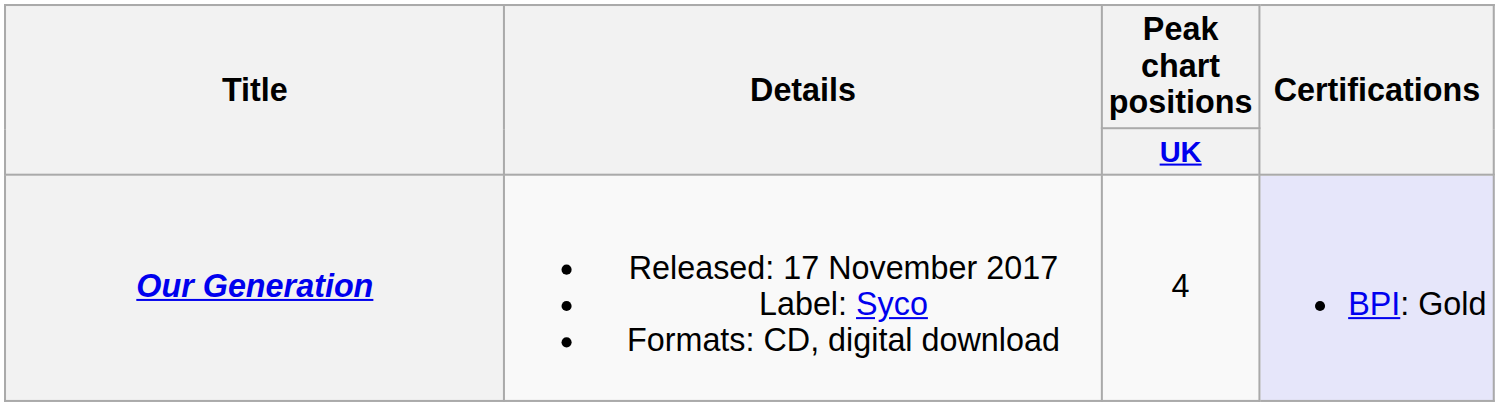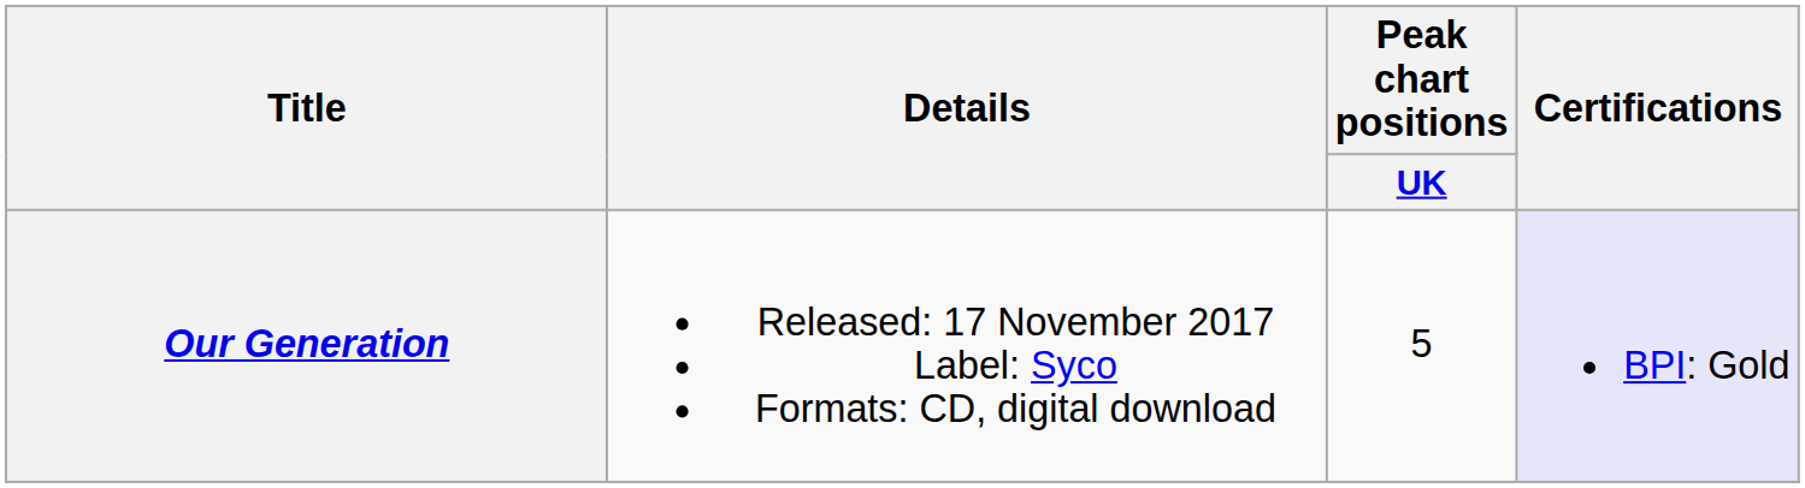Our Generation | Peak chart positions / UK: 4 -> 5
